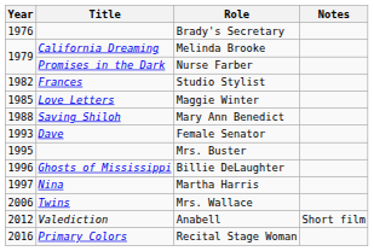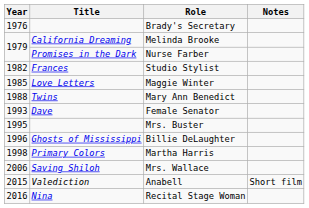Mary Ann Benedict | Title: Saving Shiloh -> Twins
Martha Harris | Year: 1997 -> 1998
Martha Harris | Title: Nina -> Primary Colors
Mrs. Wallace | Title: Twins -> Saving Shiloh
Anabell | Year: 2012 -> 2015
Recital Stage Woman | Title: Primary Colors -> Nina
